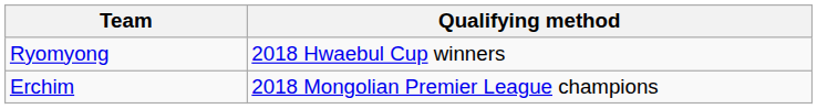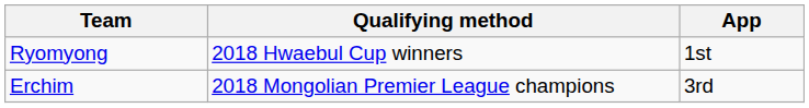+ column: App | 1st | 3rd
